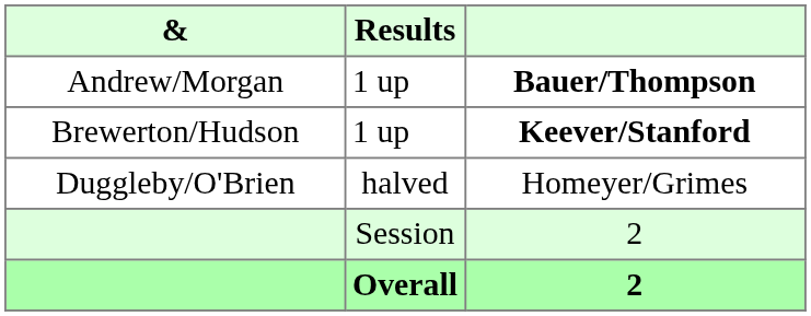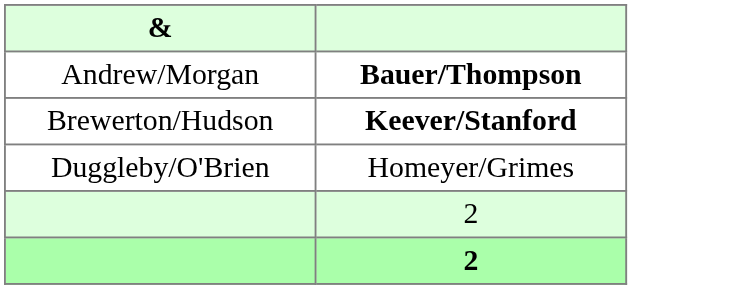- column: Results | 1 up | 1 up | halved | Session | Overall
